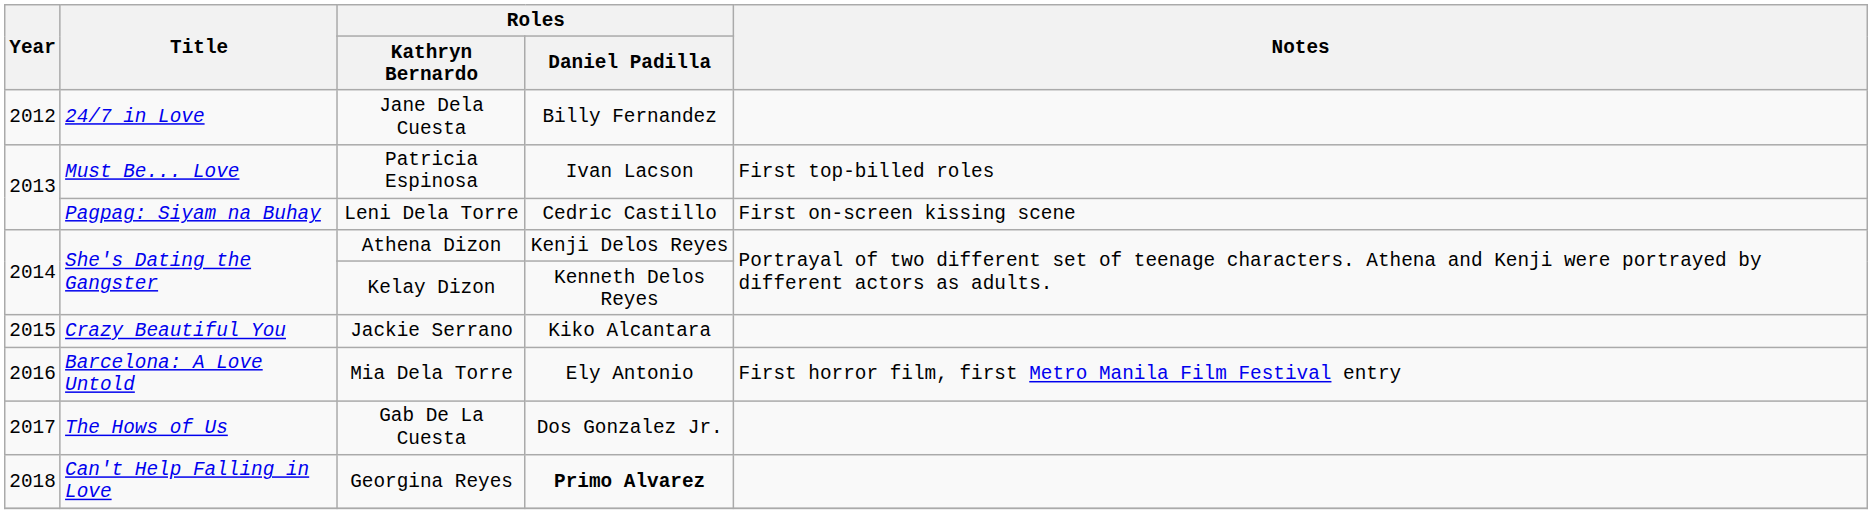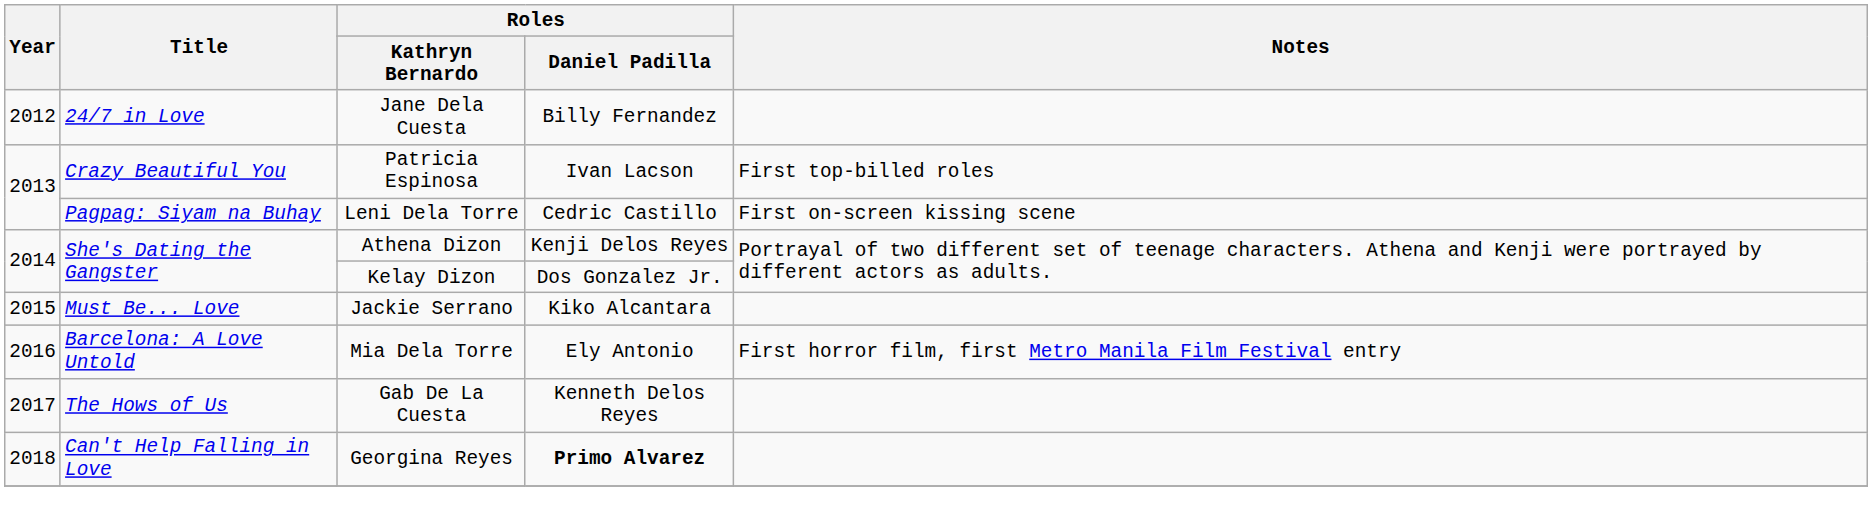Patricia Espinosa | Title: Must Be... Love -> Crazy Beautiful You
Kelay Dizon | Roles / Daniel Padilla: Kenneth Delos Reyes -> Dos Gonzalez Jr.
Jackie Serrano | Title: Crazy Beautiful You -> Must Be... Love
Gab De La Cuesta | Roles / Daniel Padilla: Dos Gonzalez Jr. -> Kenneth Delos Reyes
